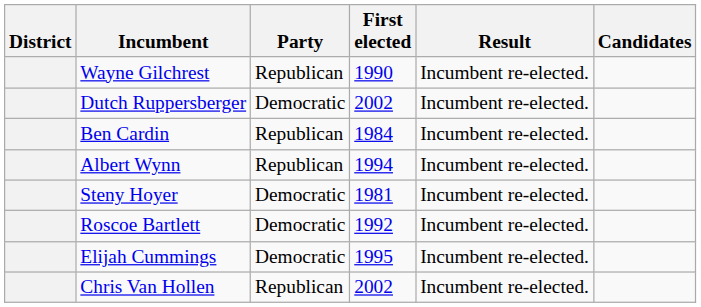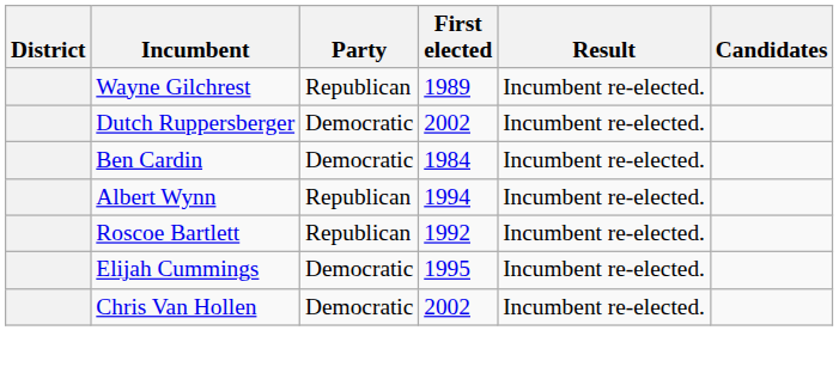Wayne Gilchrest | First elected: 1990 -> 1989
Ben Cardin | Party: Republican -> Democratic
- row: Steny Hoyer | Democratic | 1981 | Incumbent re-elected.
Roscoe Bartlett | Party: Democratic -> Republican
Chris Van Hollen | Party: Republican -> Democratic
